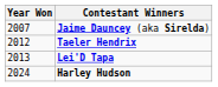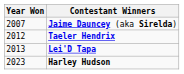Harley Hudson | Year Won: 2024 -> 2023
